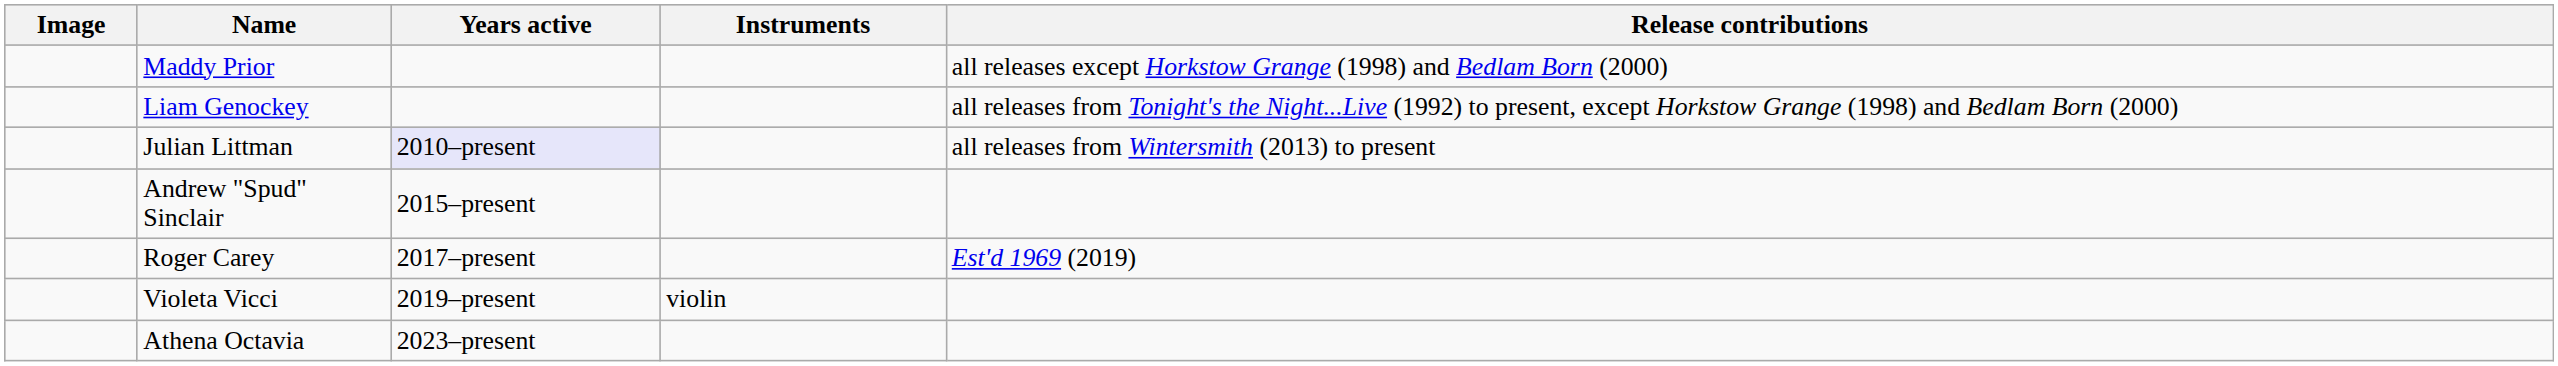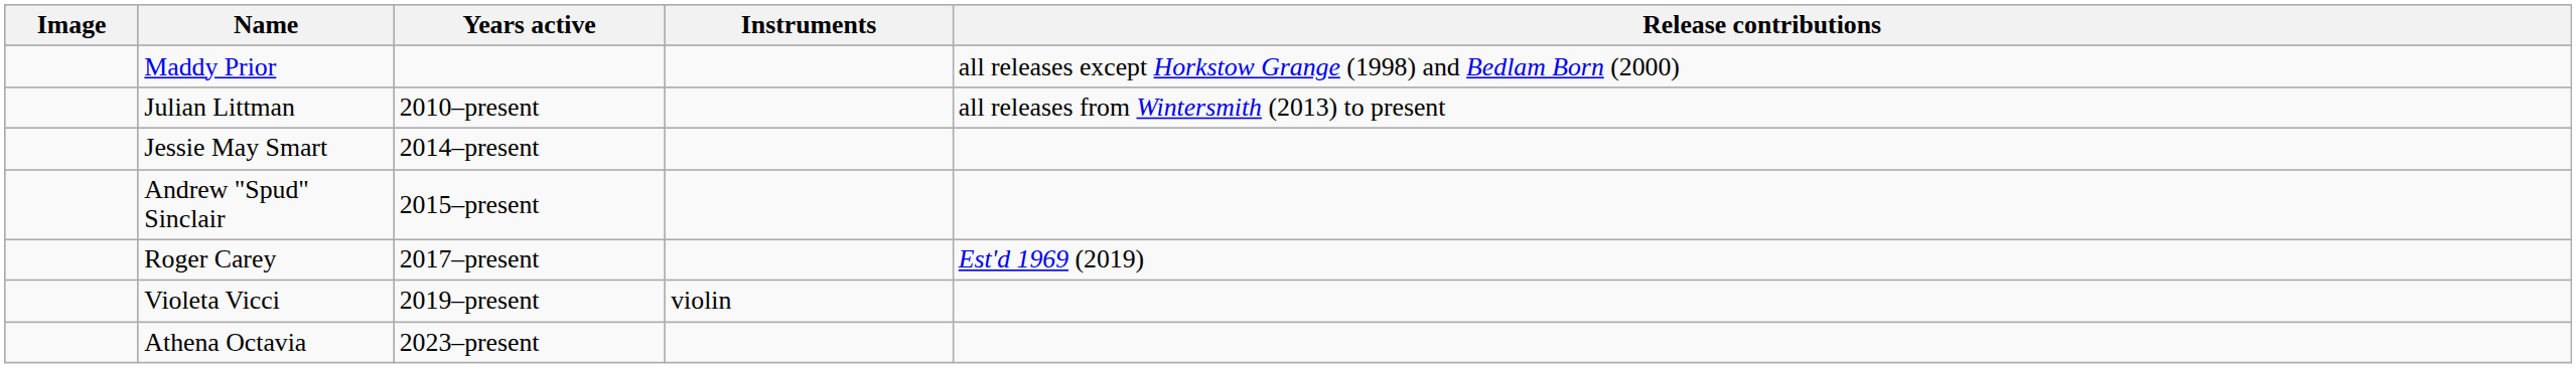- row: Liam Genockey | all releases from Tonight's the Night...Live (1992) to present, except Horkstow Grange (1998) and Bedlam Born (2000)
Julian Littman | Years active: lavender background -> no background
+ row: Jessie May Smart | 2014–present
